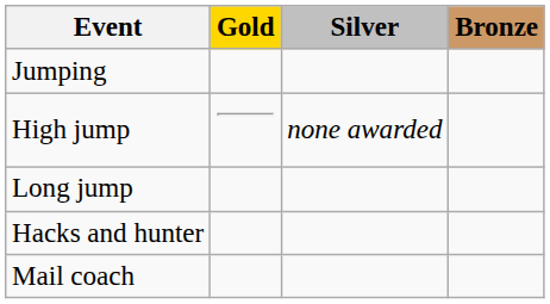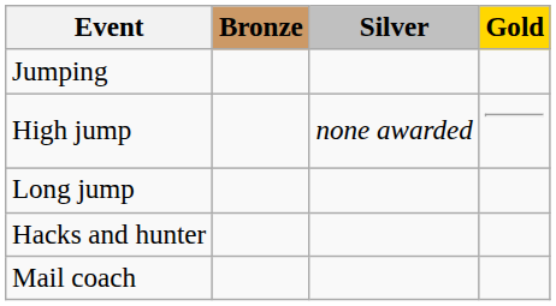columns swapped: Gold <-> Bronze
